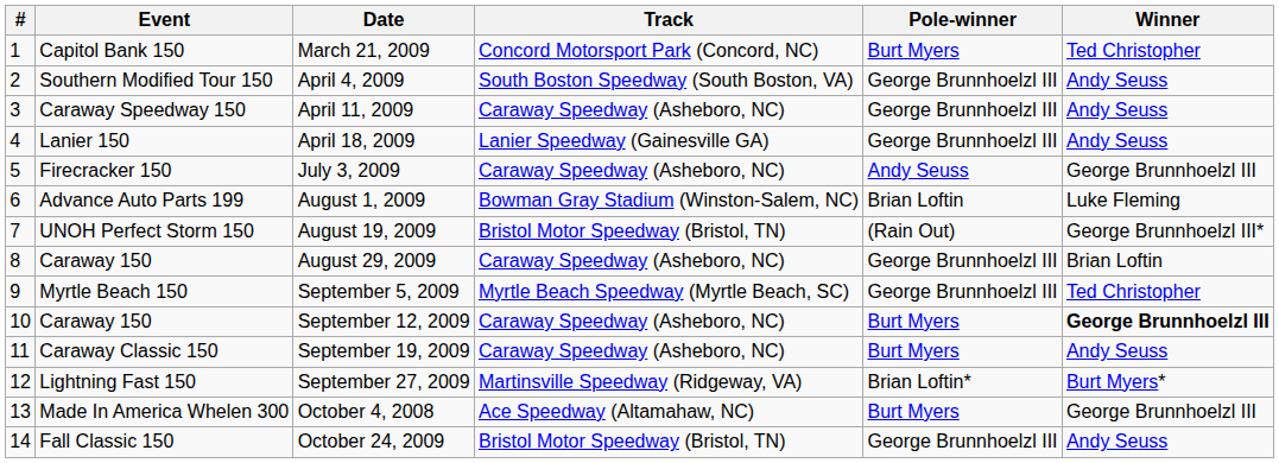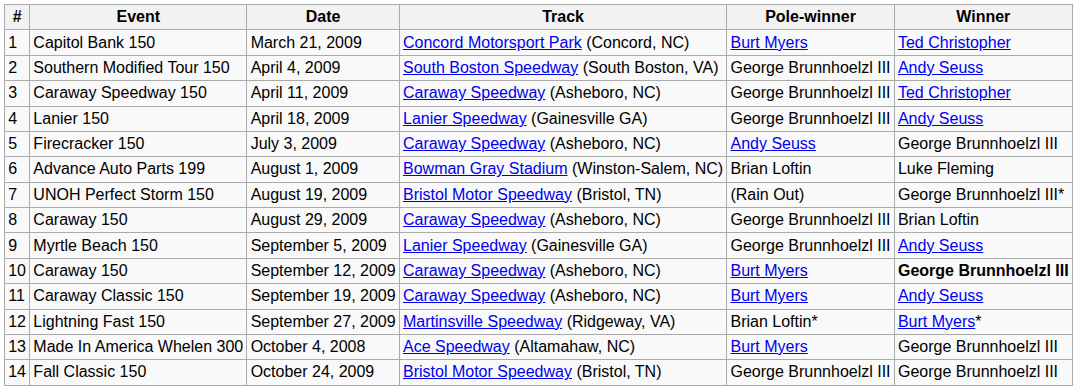April 11, 2009 | Winner: Andy Seuss -> Ted Christopher
September 5, 2009 | Track: Myrtle Beach Speedway (Myrtle Beach, SC) -> Lanier Speedway (Gainesville GA)
September 5, 2009 | Winner: Ted Christopher -> Andy Seuss
October 24, 2009 | Winner: Andy Seuss -> George Brunnhoelzl III
